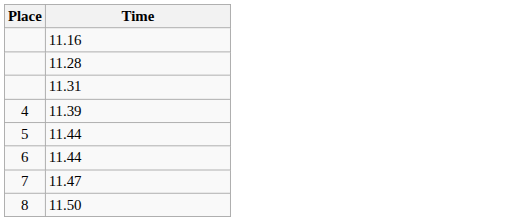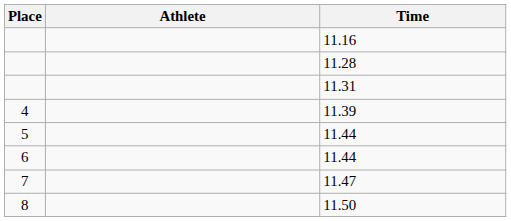+ column: Athlete
